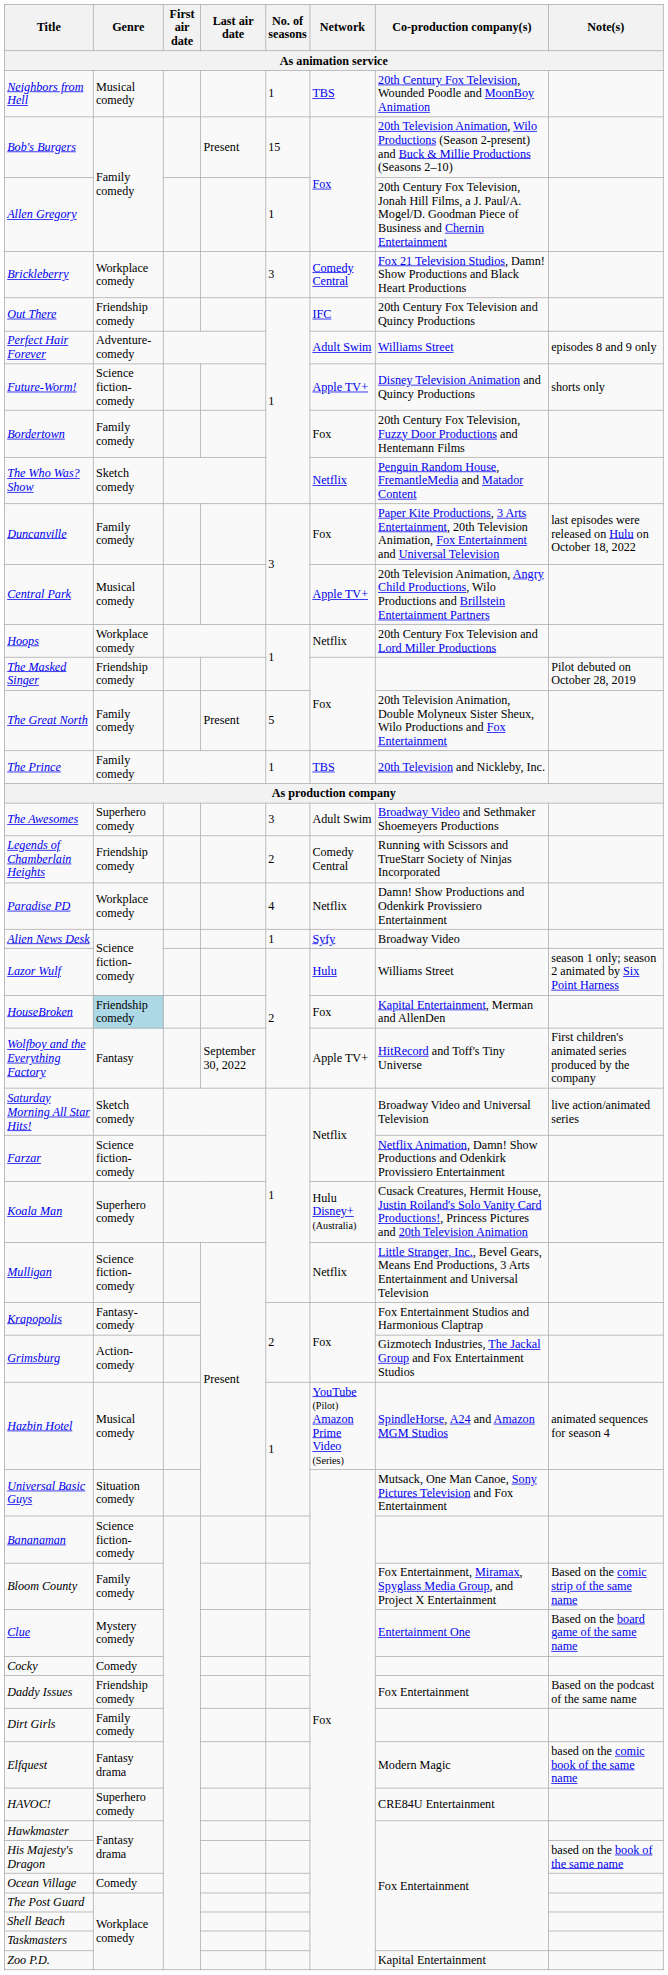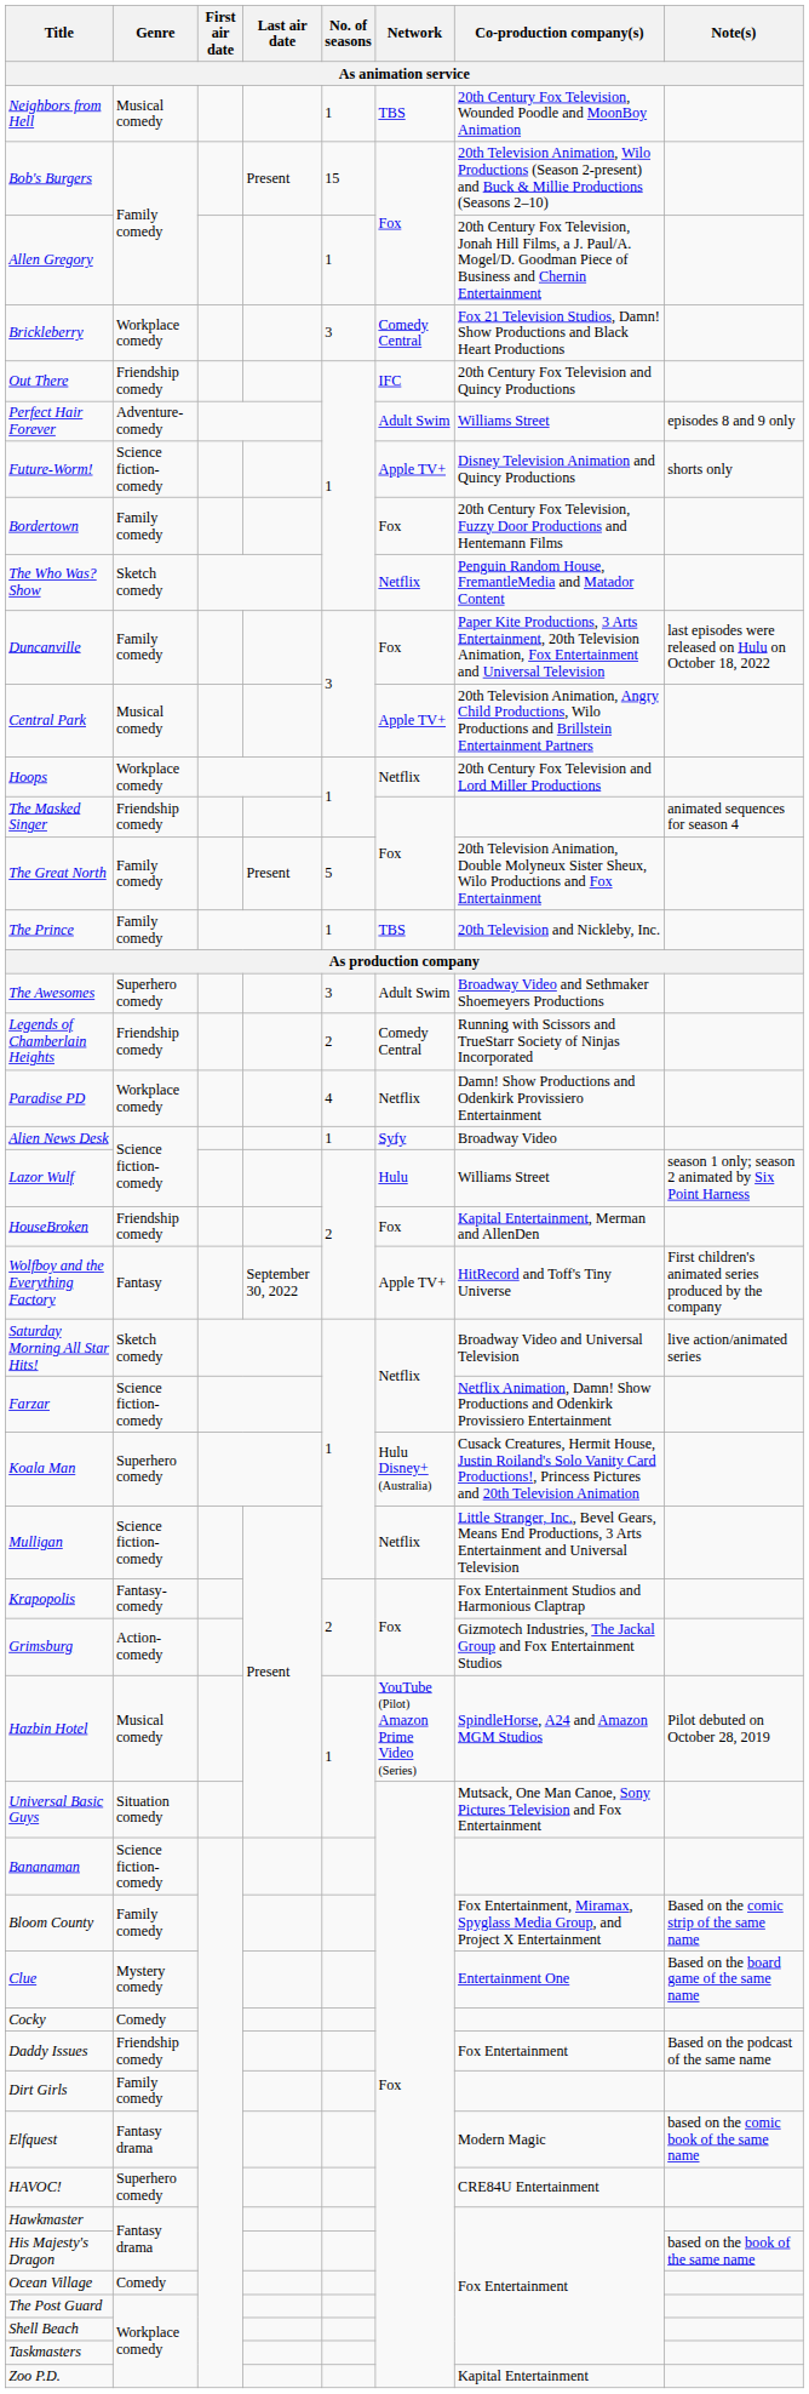The Masked Singer | Note(s): Pilot debuted on October 28, 2019 -> animated sequences for season 4
HouseBroken | Genre: lightblue background -> no background
Hazbin Hotel | Note(s): animated sequences for season 4 -> Pilot debuted on October 28, 2019
